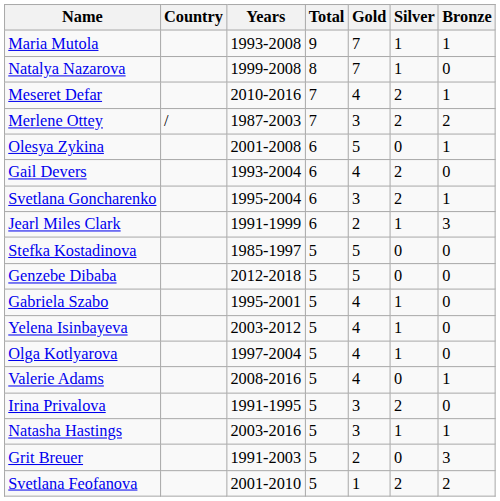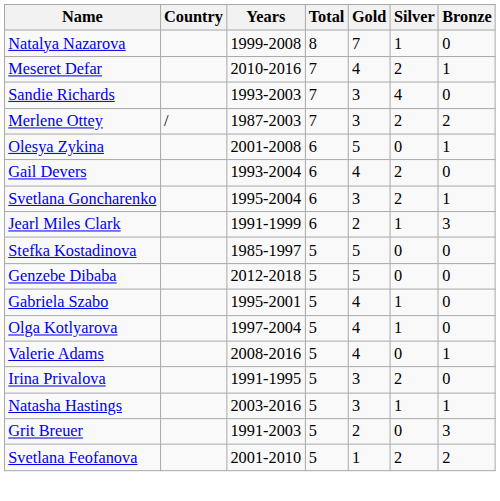- row: Maria Mutola | 1993-2008 | 9 | 7 | 1 | 1
+ row: Sandie Richards | 1993-2003 | 7 | 3 | 4 | 0
- row: Yelena Isinbayeva | 2003-2012 | 5 | 4 | 1 | 0
